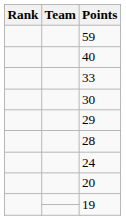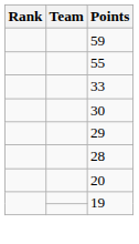+ row: 55
- row: 40
- row: 24
